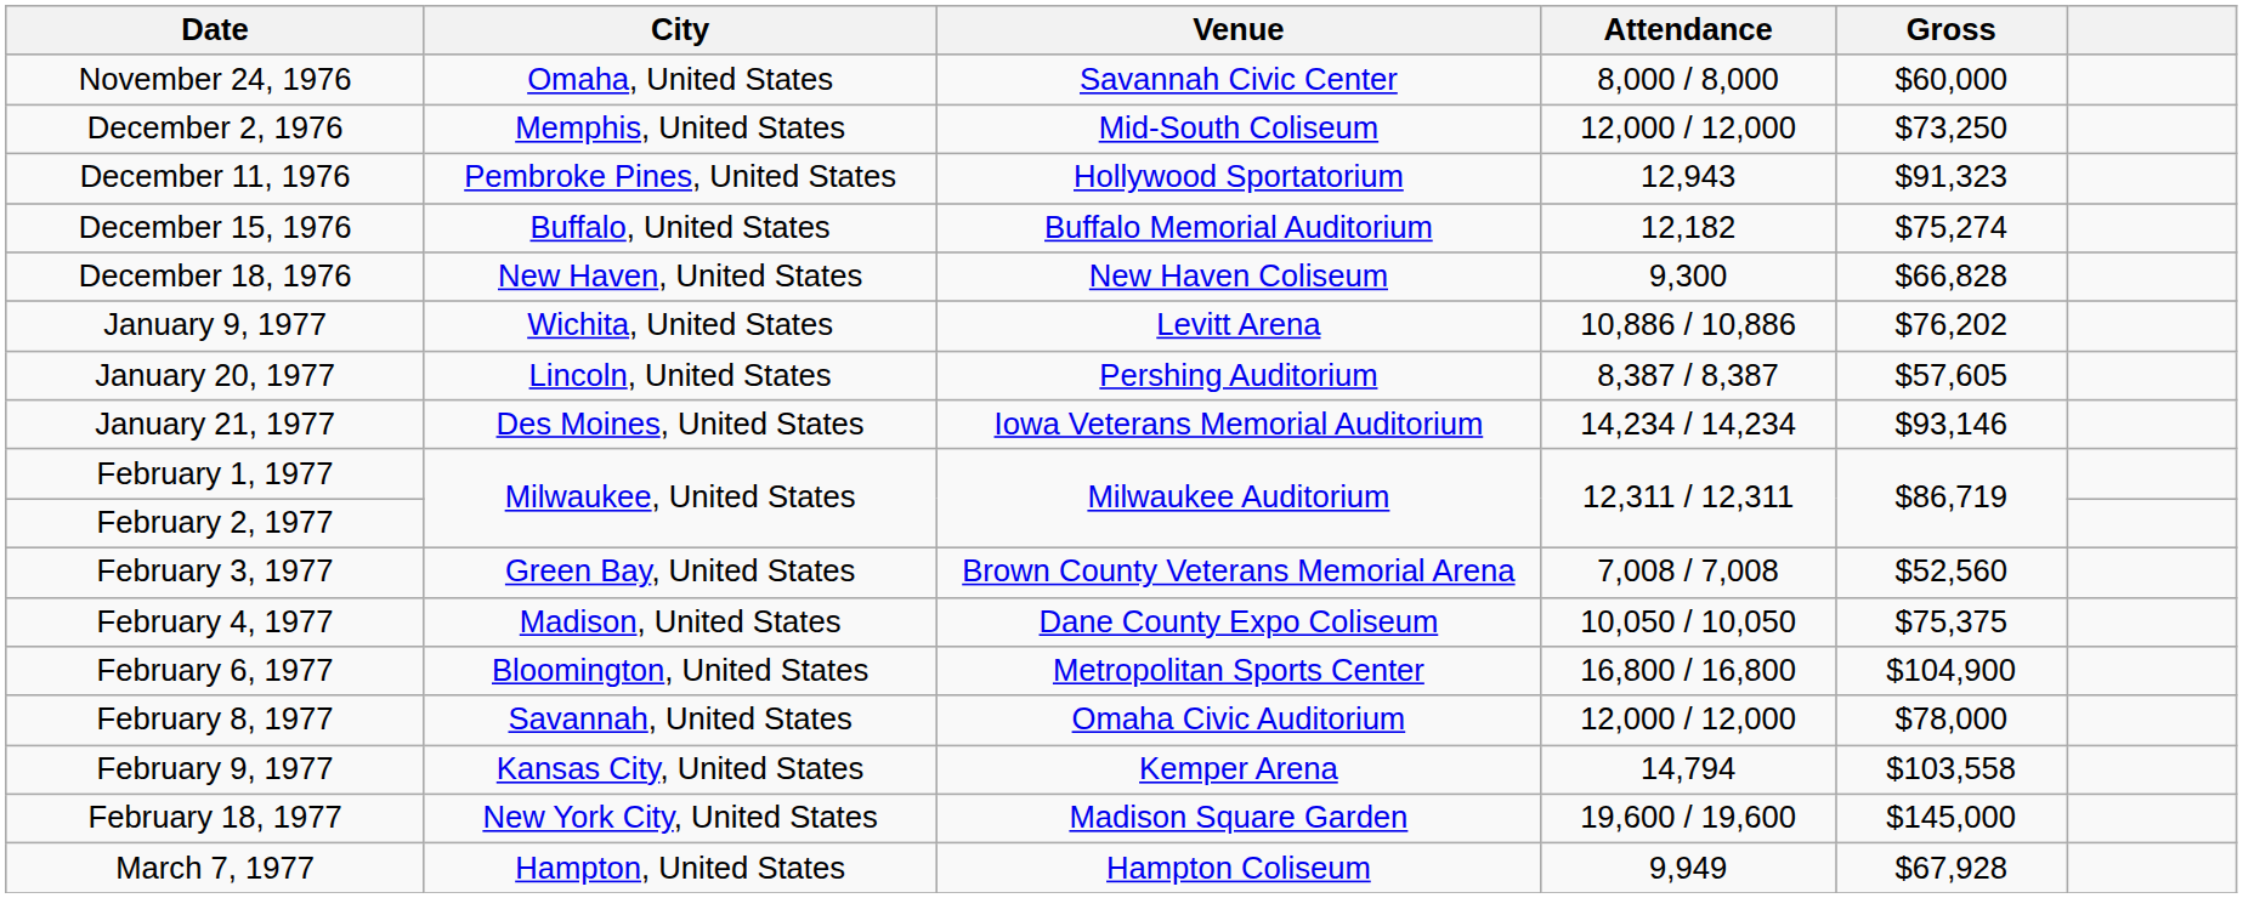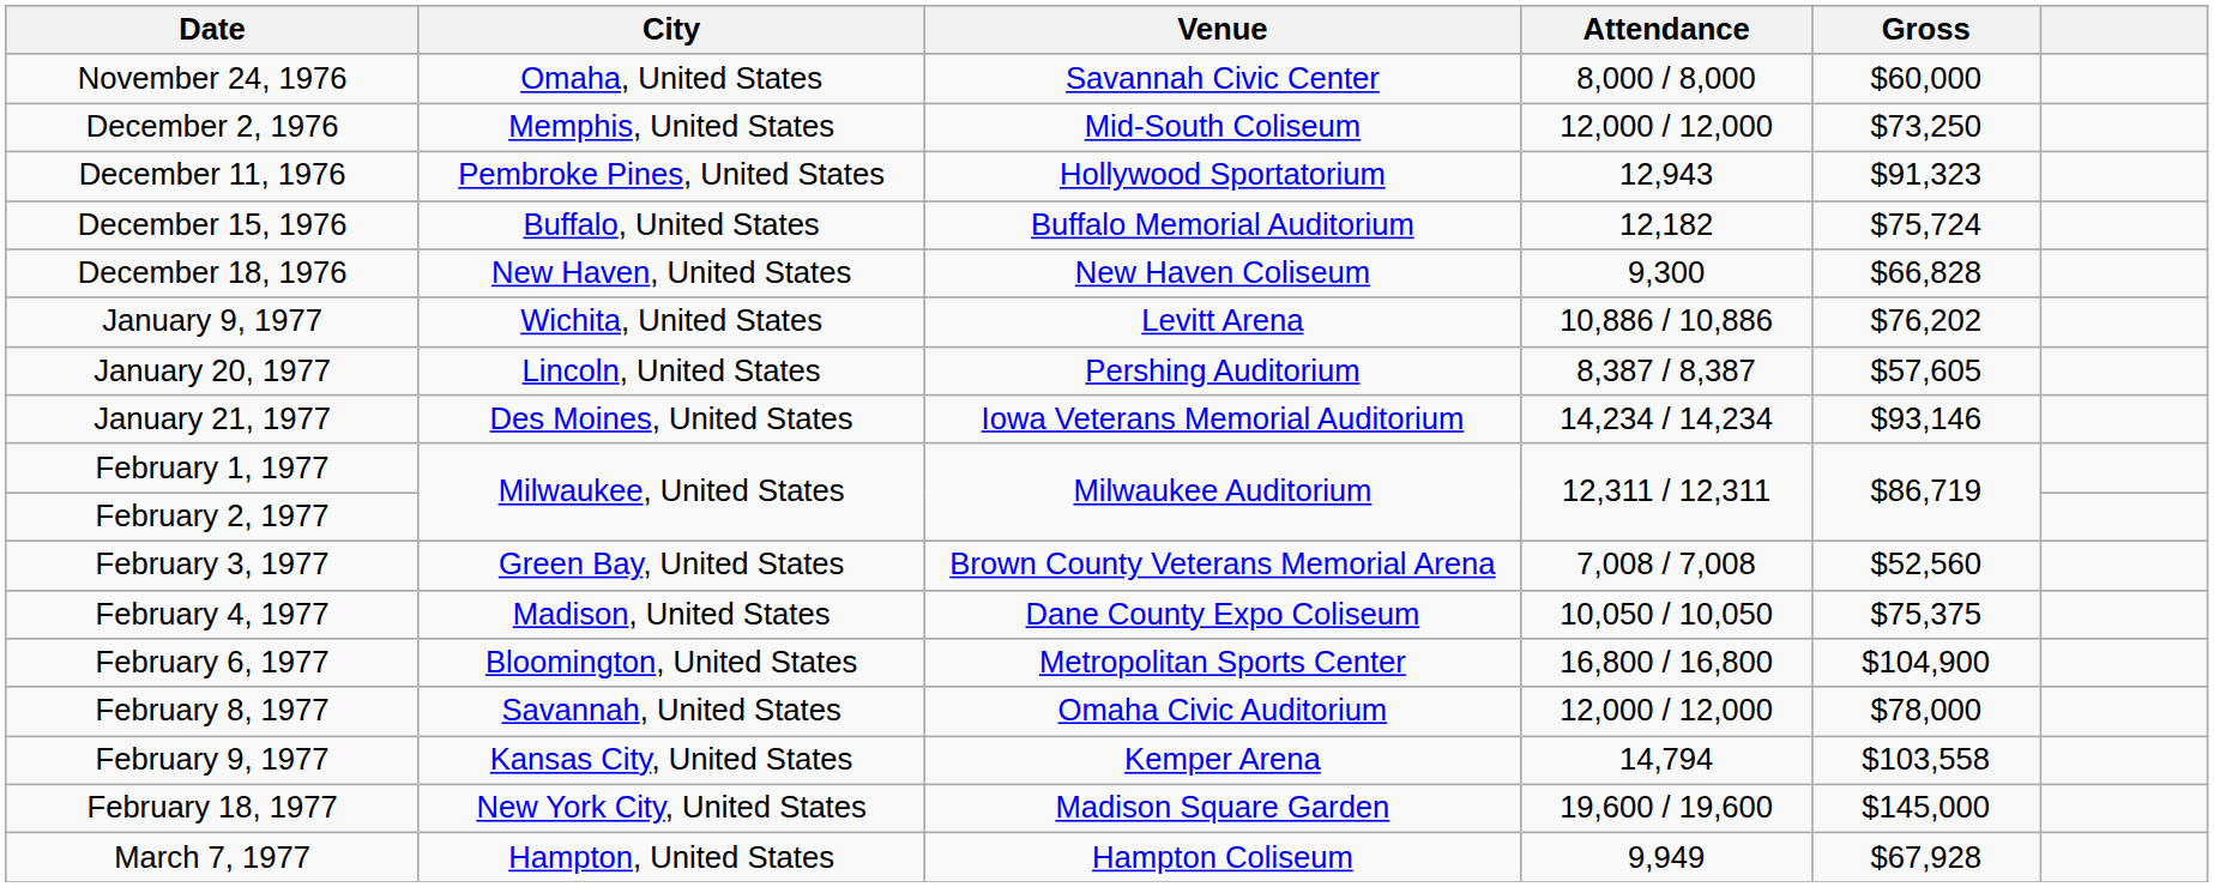December 15, 1976 | Gross: $75,274 -> $75,724
